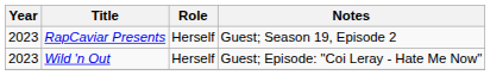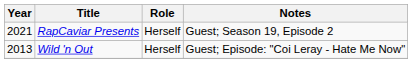RapCaviar Presents | Year: 2023 -> 2021
Wild 'n Out | Year: 2023 -> 2013
